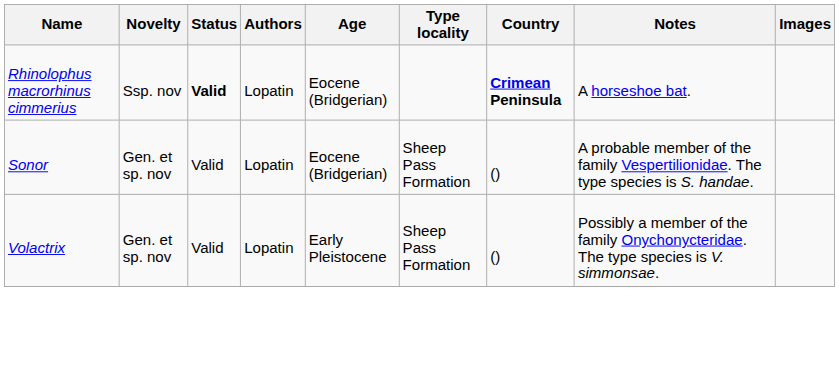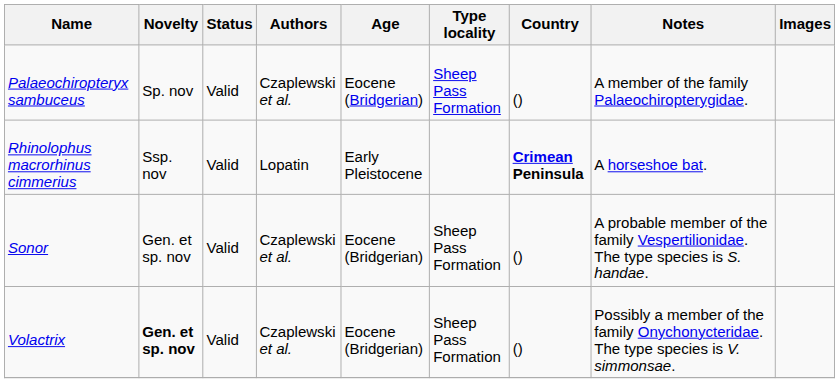+ row: Palaeochiropteryx sambuceus | Sp. nov | Valid | Czaplewski et al. | Eocene (Bridgerian) | Sheep Pass Formation | () | A member of the family Palaeochiropterygidae.
Rhinolophus macrorhinus cimmerius | Status: bold -> normal
Rhinolophus macrorhinus cimmerius | Age: Eocene (Bridgerian) -> Early Pleistocene
Sonor | Authors: Lopatin -> Czaplewski et al.
Volactrix | Novelty: normal -> bold
Volactrix | Authors: Lopatin -> Czaplewski et al.
Volactrix | Age: Early Pleistocene -> Eocene (Bridgerian)
